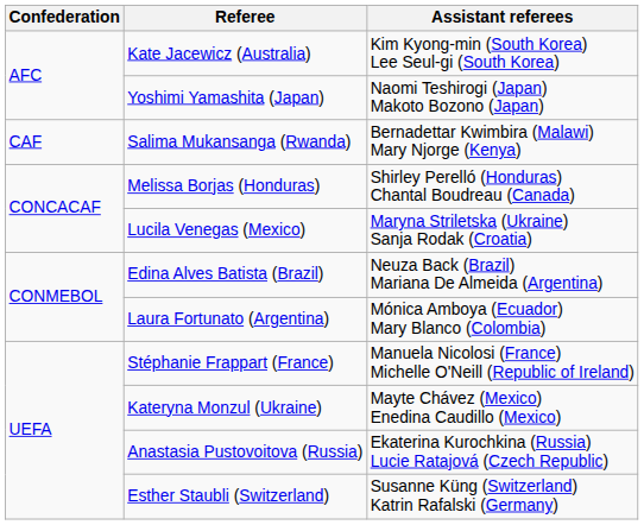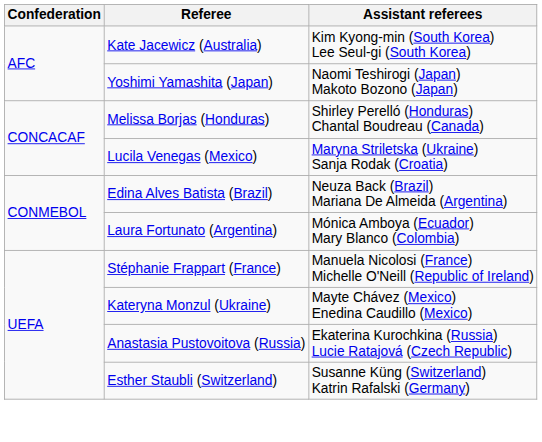- row: CAF | Salima Mukansanga (Rwanda) | Bernadettar Kwimbira (Malawi) Mary Njorge (Kenya)
